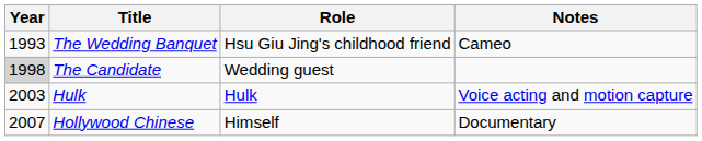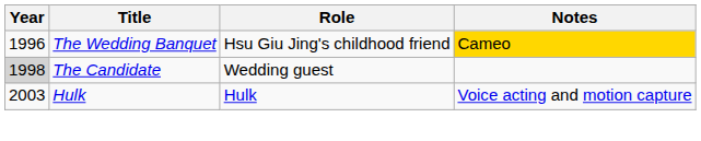The Wedding Banquet | Year: 1993 -> 1996
The Wedding Banquet | Notes: no background -> gold background
- row: 2007 | Hollywood Chinese | Himself | Documentary
